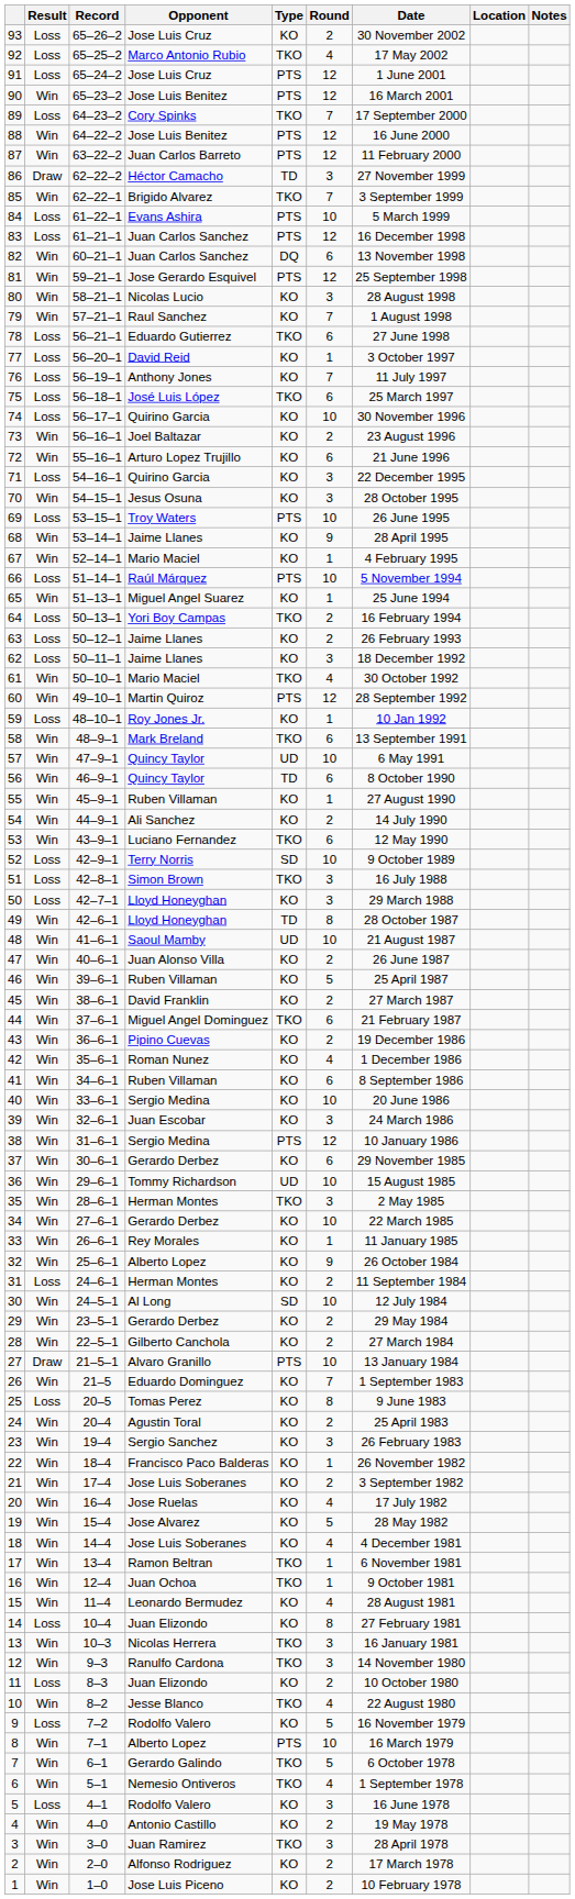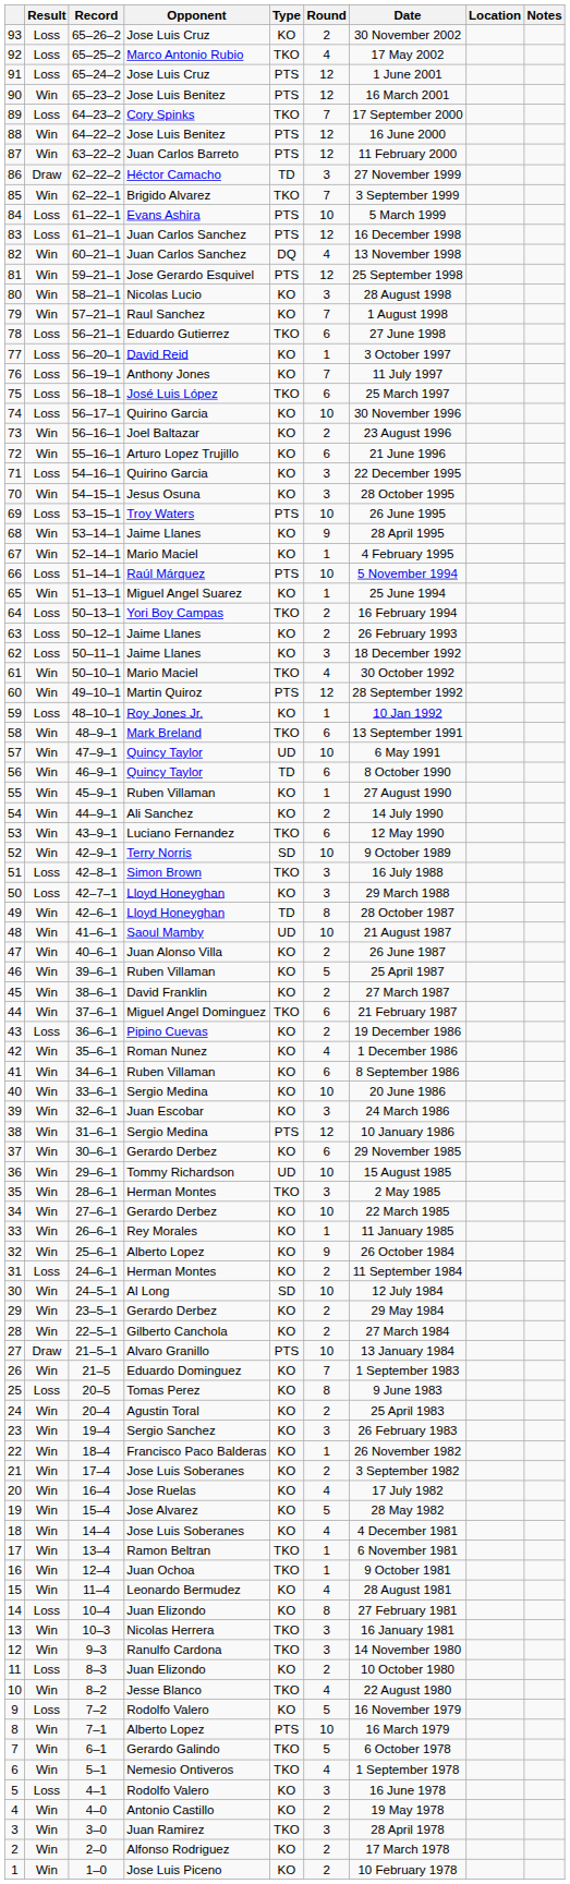82 | Round: 6 -> 4
52 | Result: Loss -> Win
43 | Result: Win -> Loss
